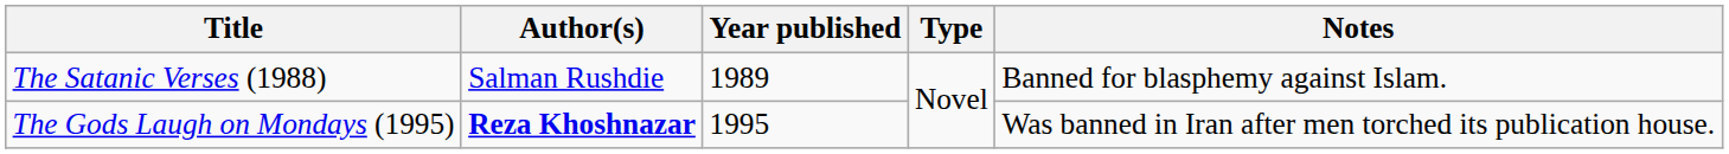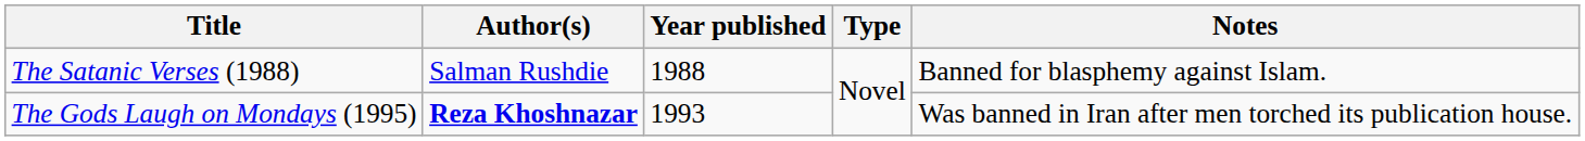The Satanic Verses (1988) | Year published: 1989 -> 1988
The Gods Laugh on Mondays (1995) | Year published: 1995 -> 1993
